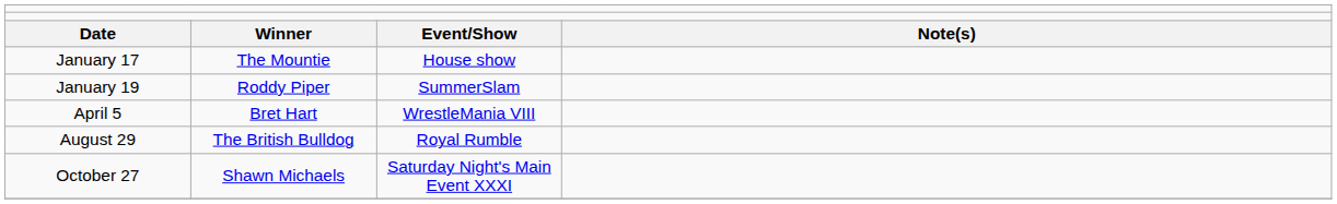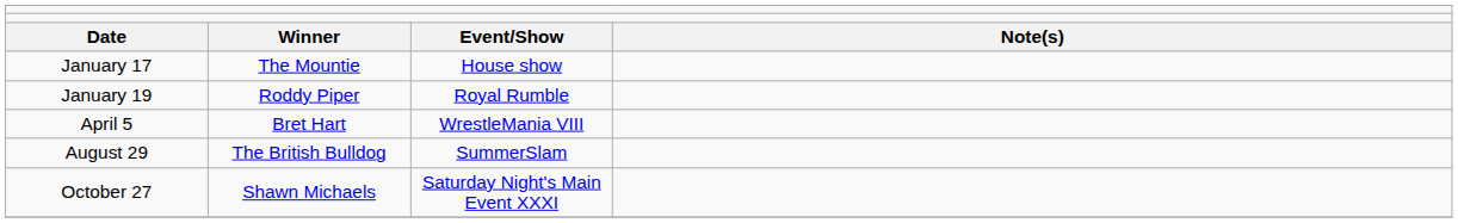January 19 | column 3: SummerSlam -> Royal Rumble
August 29 | column 3: Royal Rumble -> SummerSlam
